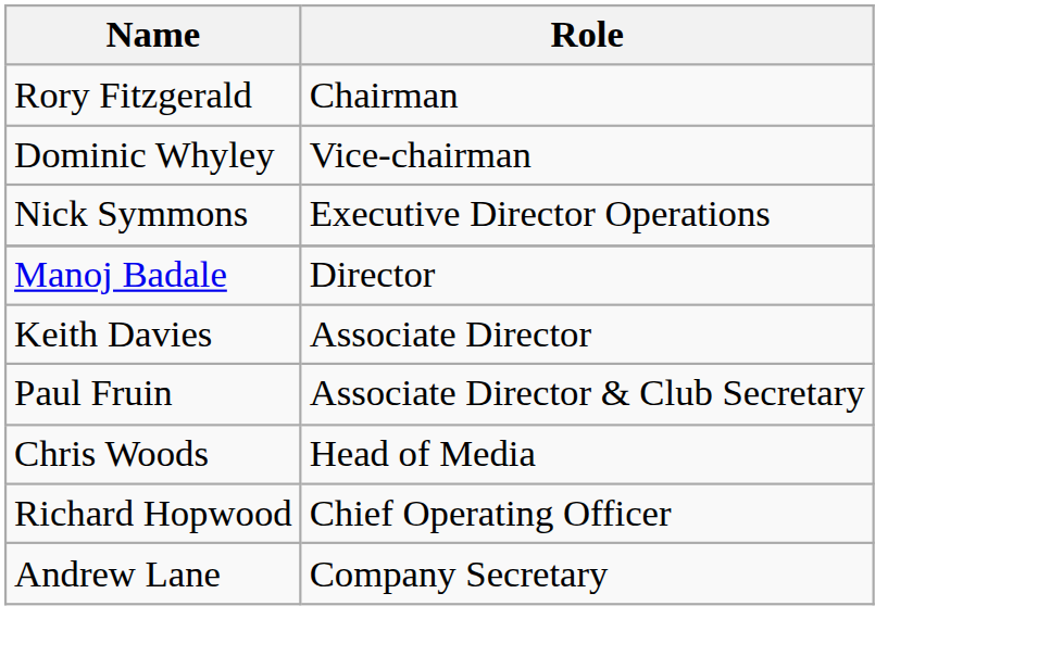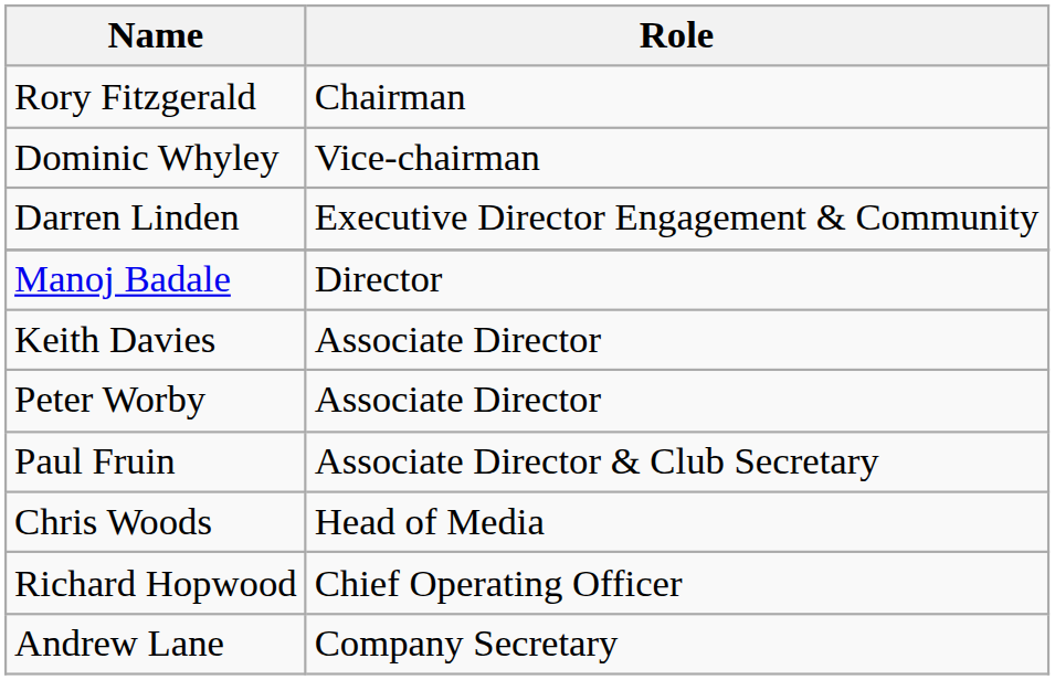+ row: Darren Linden | Executive Director Engagement & Community
- row: Nick Symmons | Executive Director Operations
+ row: Peter Worby | Associate Director
